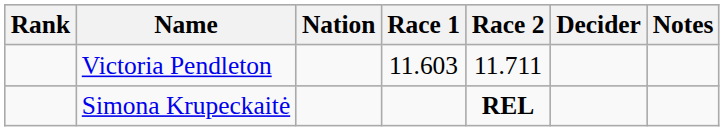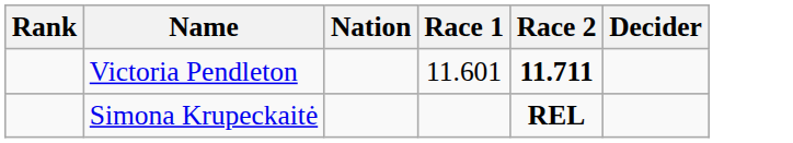- column: Notes
Victoria Pendleton | Race 1: 11.603 -> 11.601
Victoria Pendleton | Race 2: normal -> bold
